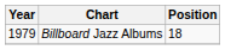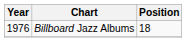Billboard Jazz Albums | Year: 1979 -> 1976
